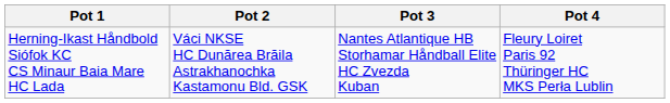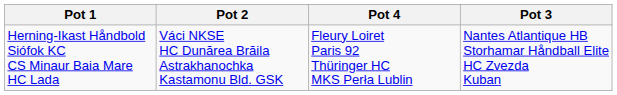columns swapped: Pot 3 <-> Pot 4
